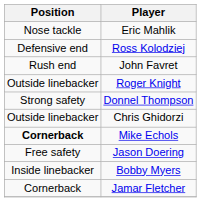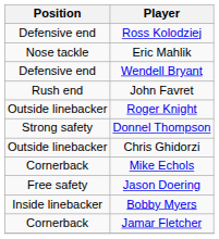rows swapped: Ross Kolodziej <-> Eric Mahlik
+ row: Defensive end | Wendell Bryant
Mike Echols | Position: bold -> normal
